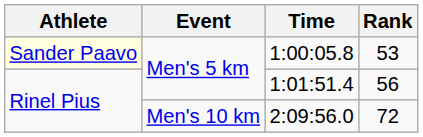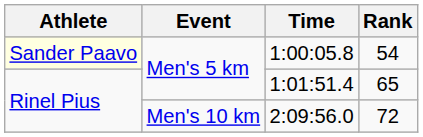1:00:05.8 | Rank: 53 -> 54
1:01:51.4 | Rank: 56 -> 65
